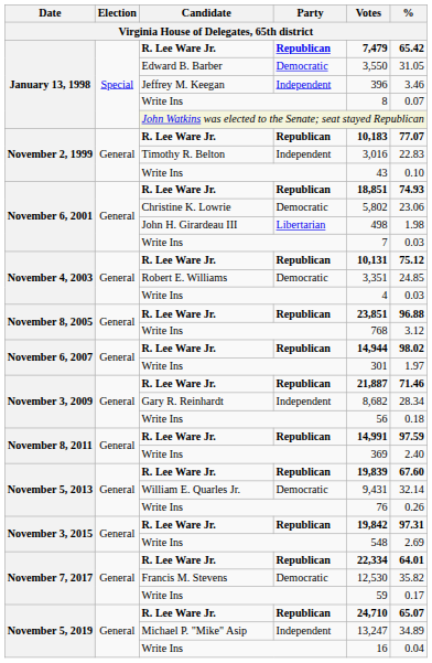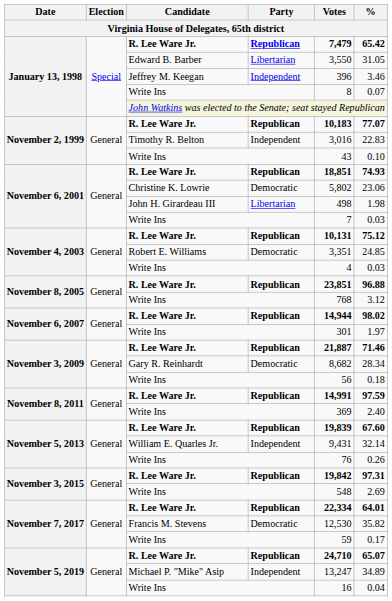Edward B. Barber | Party: Democratic -> Libertarian
Gary R. Reinhardt | Party: Independent -> Democratic
William E. Quarles Jr. | Party: Democratic -> Independent
